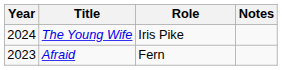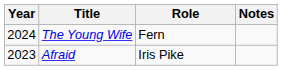The Young Wife | Role: Iris Pike -> Fern
Afraid | Role: Fern -> Iris Pike
